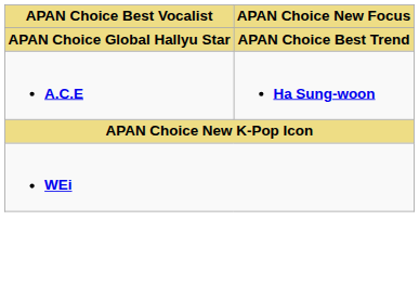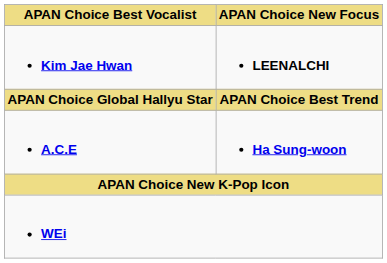+ row: Kim Jae Hwan | LEENALCHI
